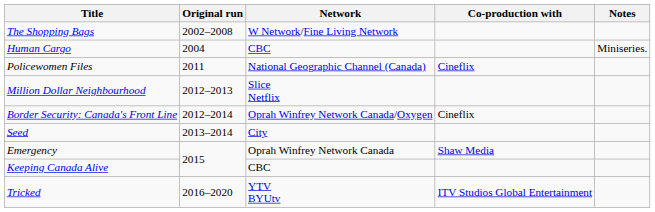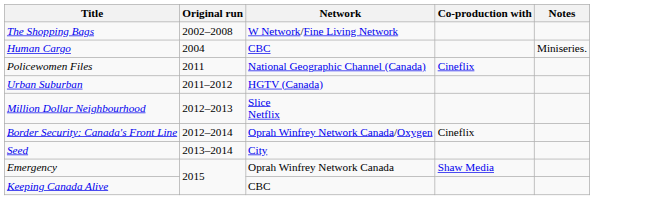+ row: Urban Suburban | 2011–2012 | HGTV (Canada)
- row: Tricked | 2016–2020 | YTV BYUtv | ITV Studios Global Entertainment
